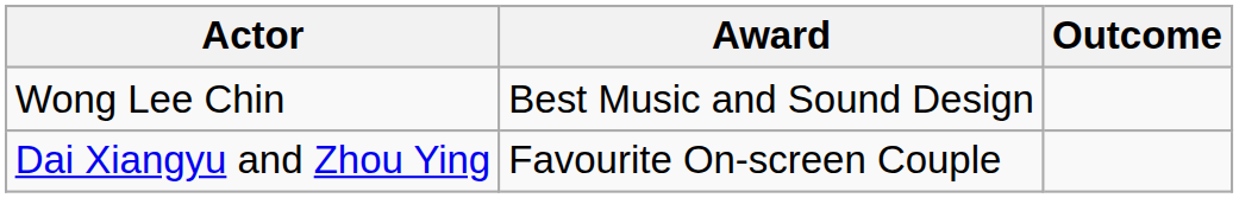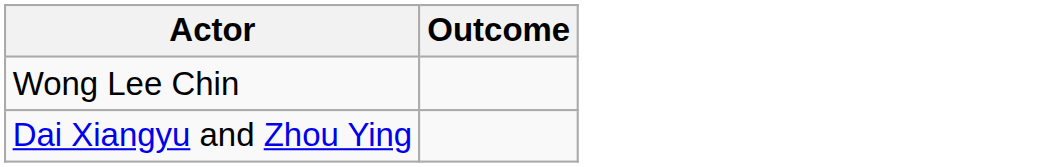- column: Award | Best Music and Sound Design | Favourite On-screen Couple
